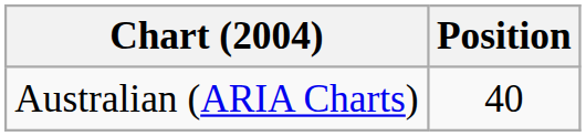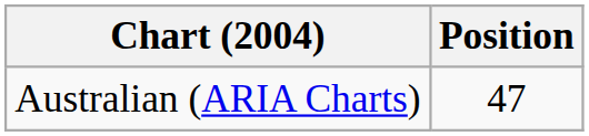Australian (ARIA Charts) | Position: 40 -> 47
